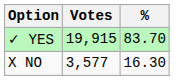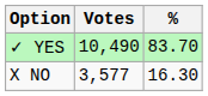✓ YES | Votes: 19,915 -> 10,490
